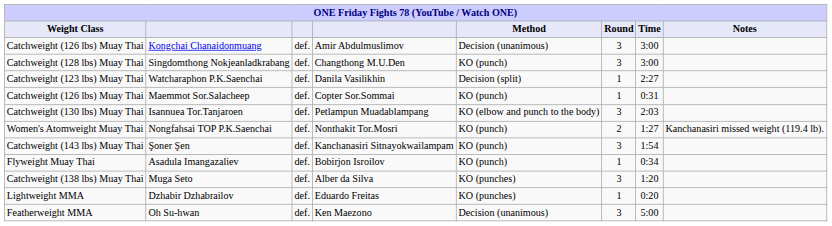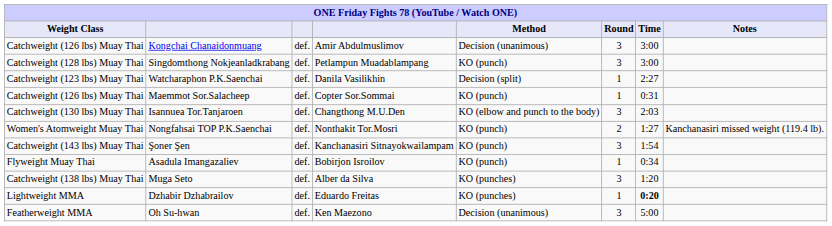Singdomthong Nokjeanladkrabang | column 4: Changthong M.U.Den -> Petlampun Muadablampang
Isannuea Tor.Tanjaroen | column 4: Petlampun Muadablampang -> Changthong M.U.Den
Dzhabir Dzhabrailov | Time: normal -> bold
